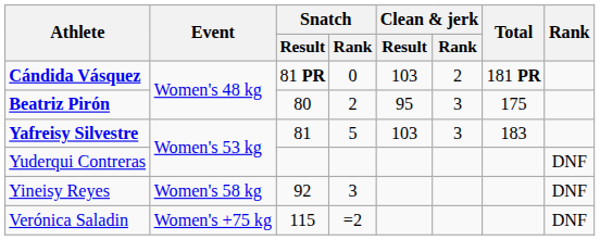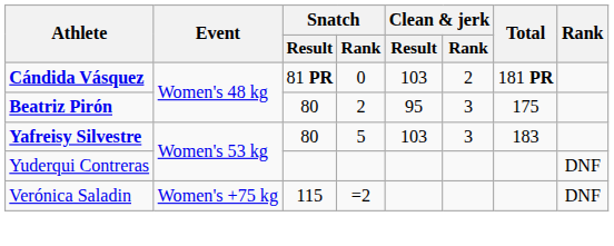Yafreisy Silvestre | Snatch / Result: 81 -> 80
- row: Yineisy Reyes | Women's 58 kg | 92 | 3 | DNF
